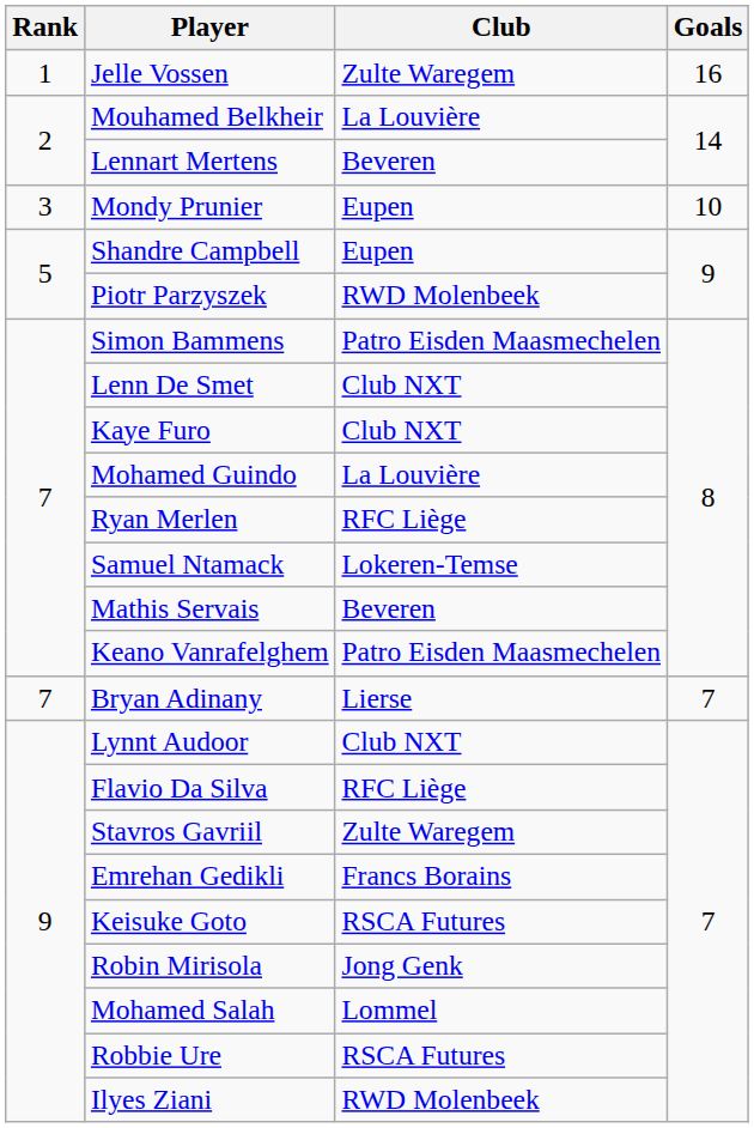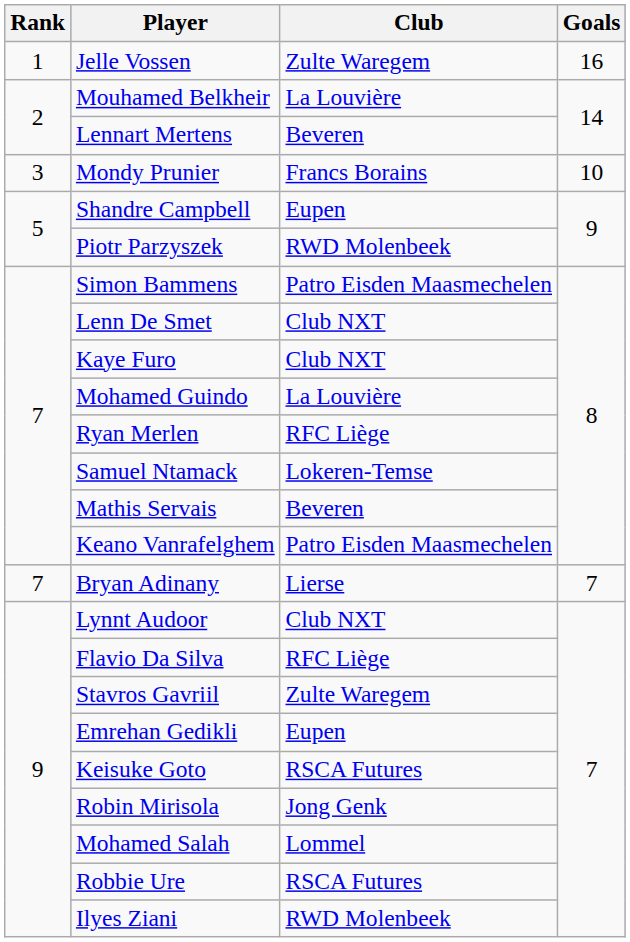Mondy Prunier | Club: Eupen -> Francs Borains
Emrehan Gedikli | Club: Francs Borains -> Eupen
